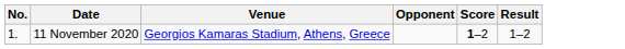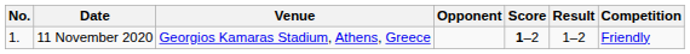+ column: Competition | Friendly
